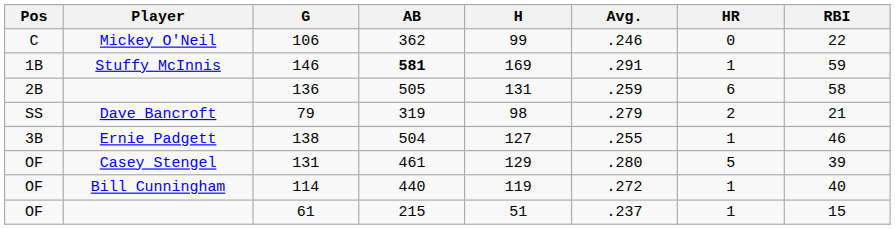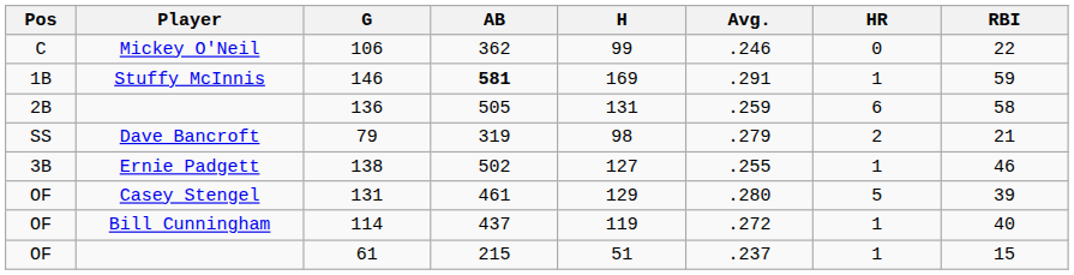138 | AB: 504 -> 502
114 | AB: 440 -> 437
